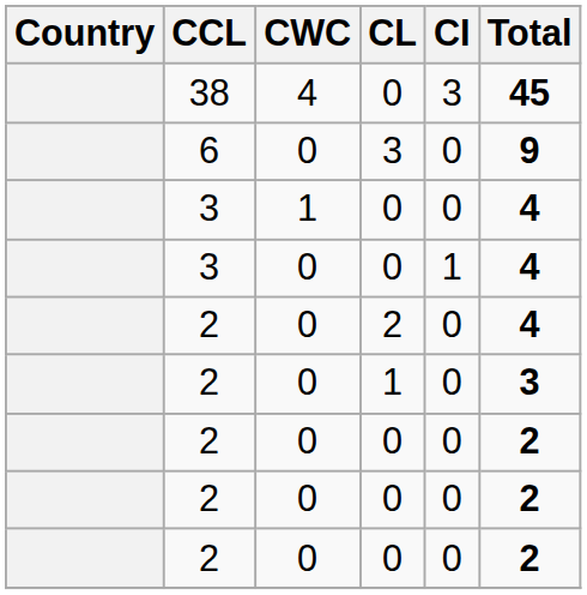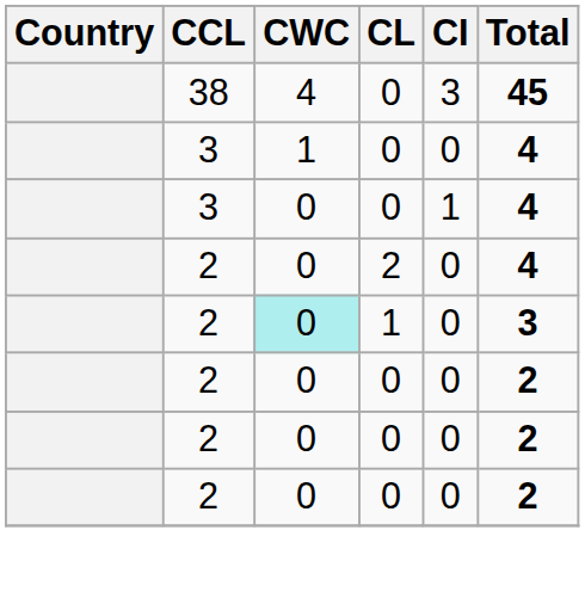- row: 6 | 0 | 3 | 0 | 9
2 / 1 | CWC: no background -> paleturquoise background
